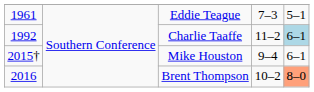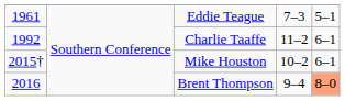Charlie Taaffe | column 5: lightblue background -> no background
Mike Houston | column 4: 9–4 -> 10–2
Brent Thompson | column 4: 10–2 -> 9–4
